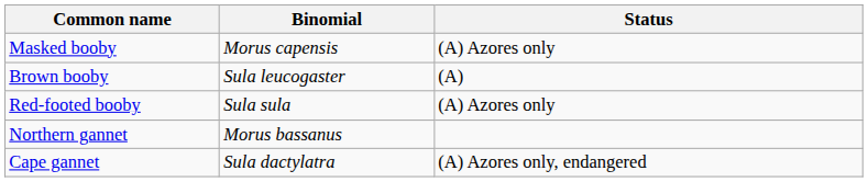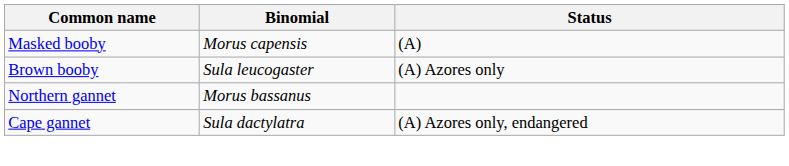Masked booby | Status: (A) Azores only -> (A)
Brown booby | Status: (A) -> (A) Azores only
- row: Red-footed booby | Sula sula | (A) Azores only
